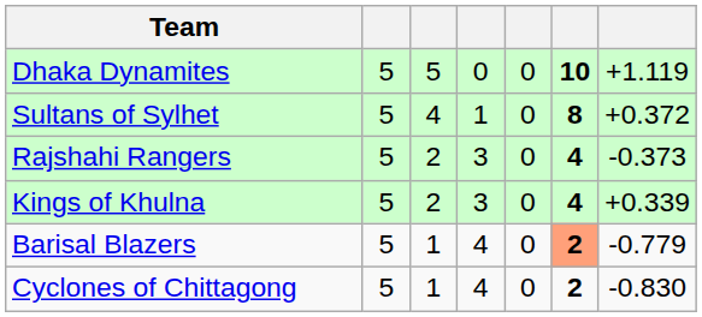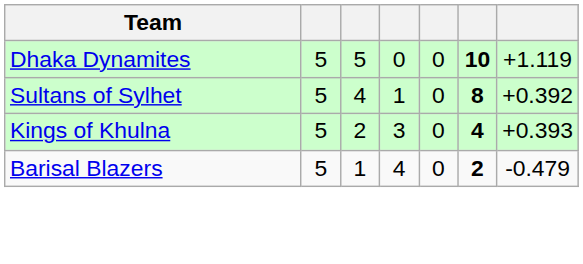Sultans of Sylhet | column 7: +0.372 -> +0.392
- row: Rajshahi Rangers | 5 | 2 | 3 | 0 | 4 | -0.373
Kings of Khulna | column 7: +0.339 -> +0.393
Barisal Blazers | column 6: lightsalmon background -> no background
Barisal Blazers | column 7: -0.779 -> -0.479
- row: Cyclones of Chittagong | 5 | 1 | 4 | 0 | 2 | -0.830
